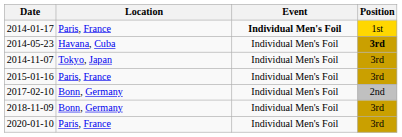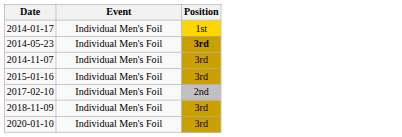- column: Location | Paris, France | Havana, Cuba | Tokyo, Japan | Paris, France | Bonn, Germany | Bonn, Germany | Paris, France
2014-01-17 | Event: bold -> normal
